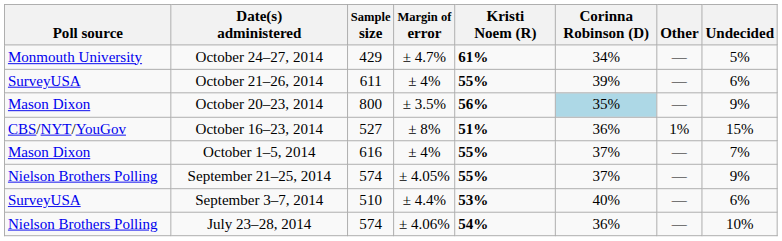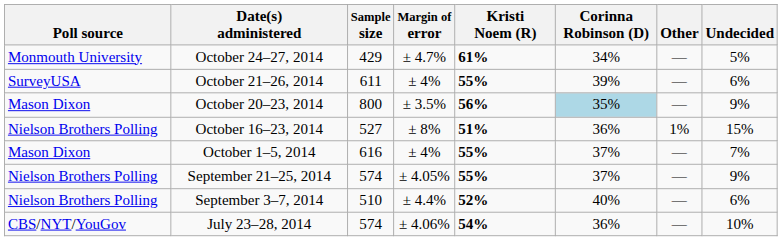October 16–23, 2014 | Poll source: CBS/NYT/YouGov -> Nielson Brothers Polling
September 3–7, 2014 | Poll source: SurveyUSA -> Nielson Brothers Polling
September 3–7, 2014 | Kristi Noem (R): 53% -> 52%
July 23–28, 2014 | Poll source: Nielson Brothers Polling -> CBS/NYT/YouGov
